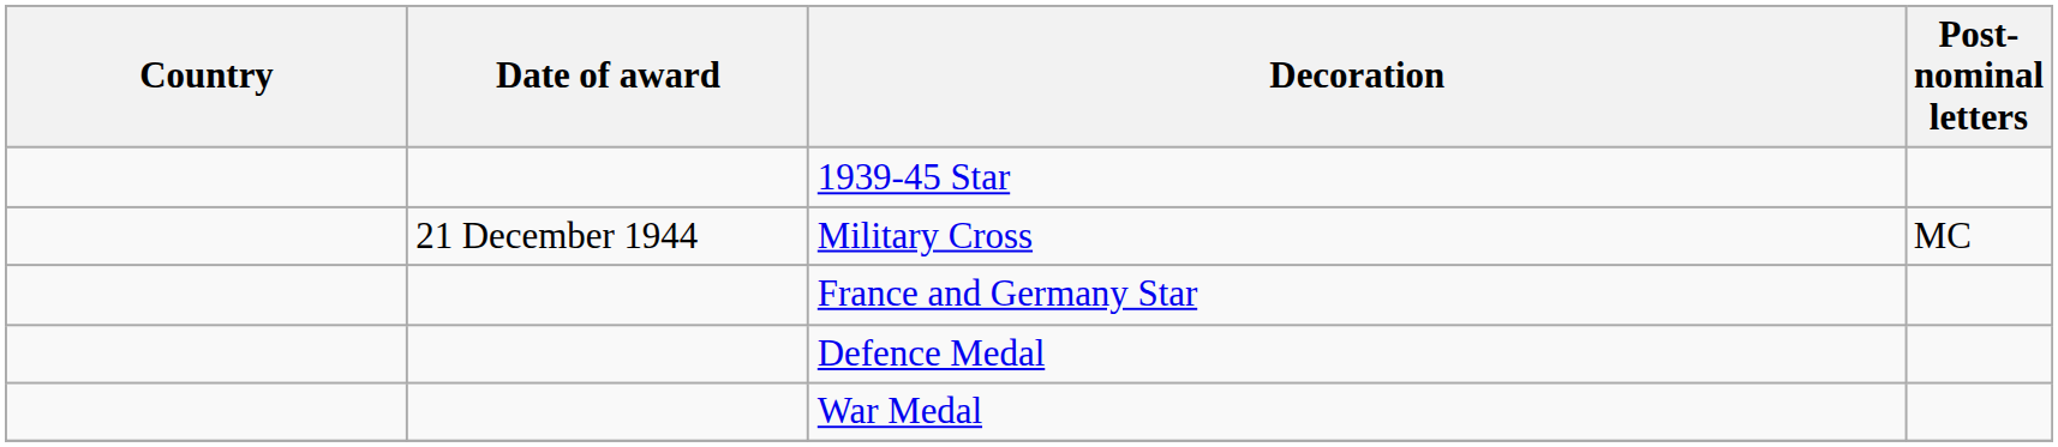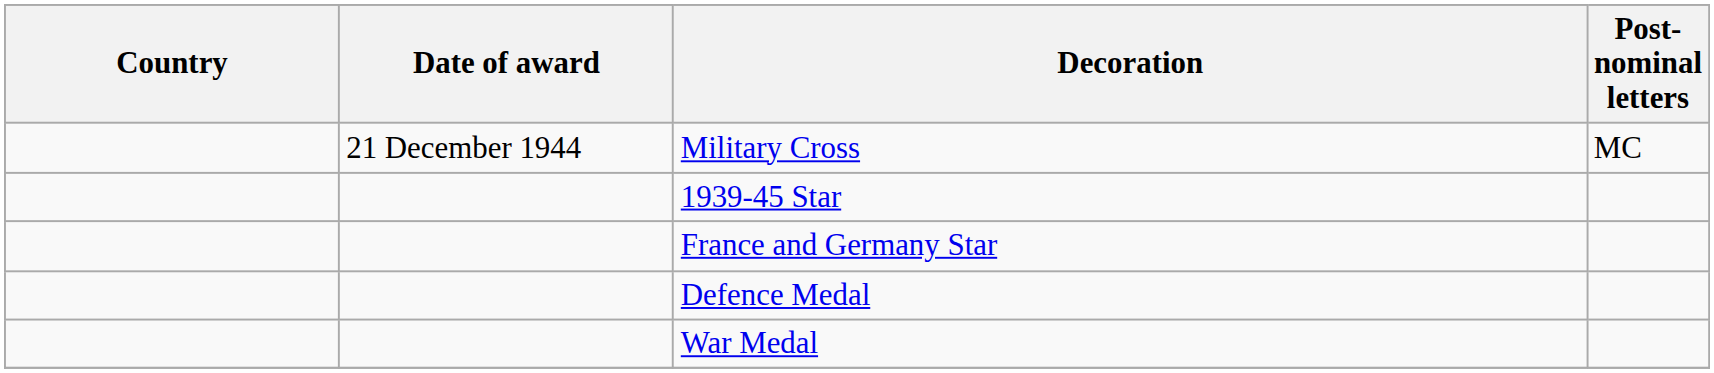rows swapped: Military Cross <-> 1939-45 Star
